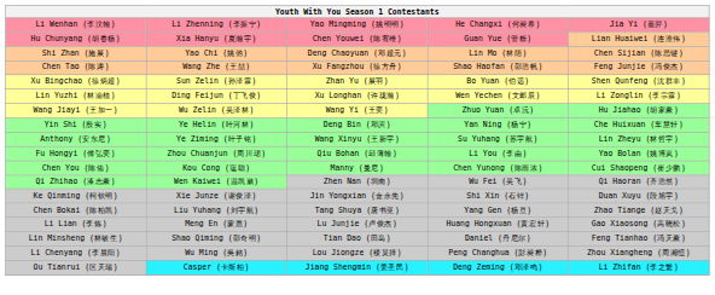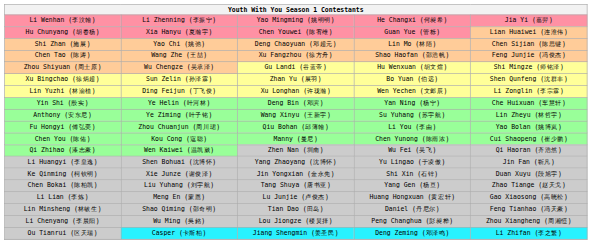+ row: Zhou Shiyuan (周士原) | Wu Chengze (吴承泽) | Gu Landi (谷蓝帝) | Hu Wenxuan (胡文煊) | Shi Mingze (师铭泽)
- row: Wang Jiayi (王加一) | Wu Zelin (吴泽林) | Wang Yi (王奕) | Zhuo Yuan (卓沅) | Hu Jiahao (胡家豪)
+ row: Li Huangyi (李皇逸) | Shen Bohuai (沈博怀) | Yang Zhaoyang (沈博怀) | Yu Lingao (于凌傲) | Jin Fan (靳凡)
